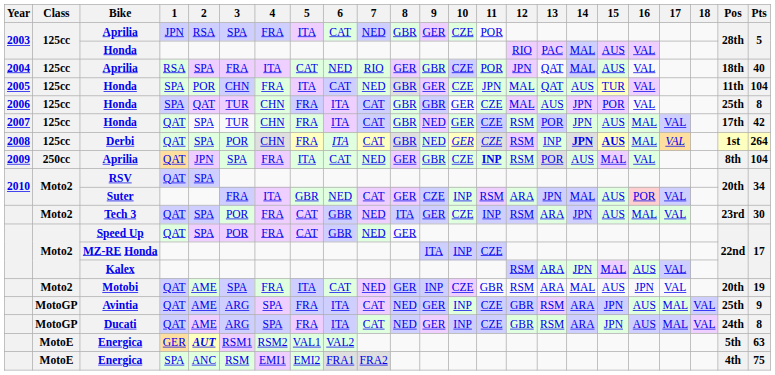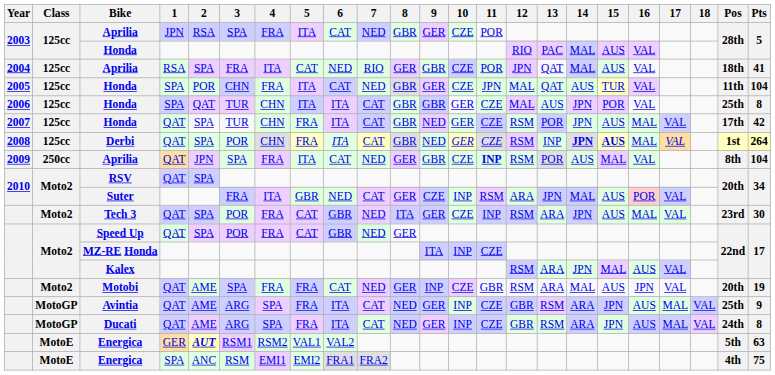2004 / Aprilia | Pts: 40 -> 41
2006 / Honda | 5: FRA -> ITA
Motobi | 5: ITA -> FRA
